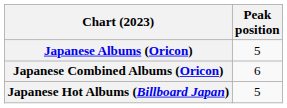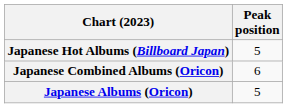rows swapped: Japanese Albums (Oricon) <-> Japanese Hot Albums (Billboard Japan)
